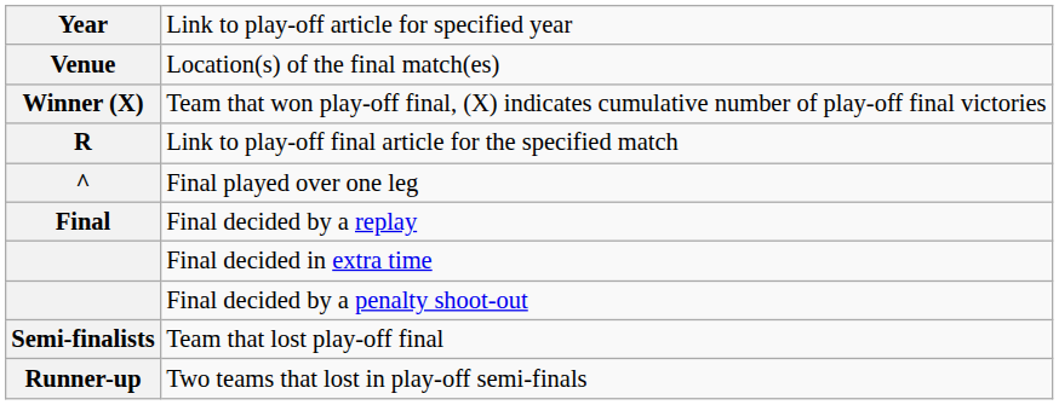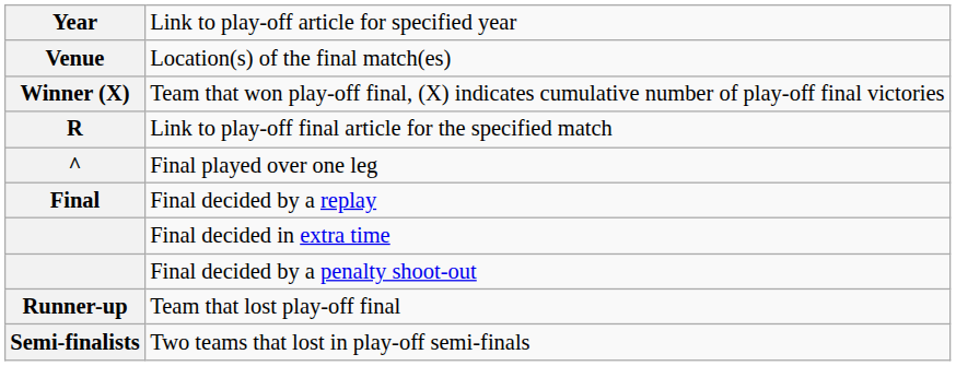Team that lost play-off final | column 1: Semi-finalists -> Runner-up
Two teams that lost in play-off semi-finals | column 1: Runner-up -> Semi-finalists
